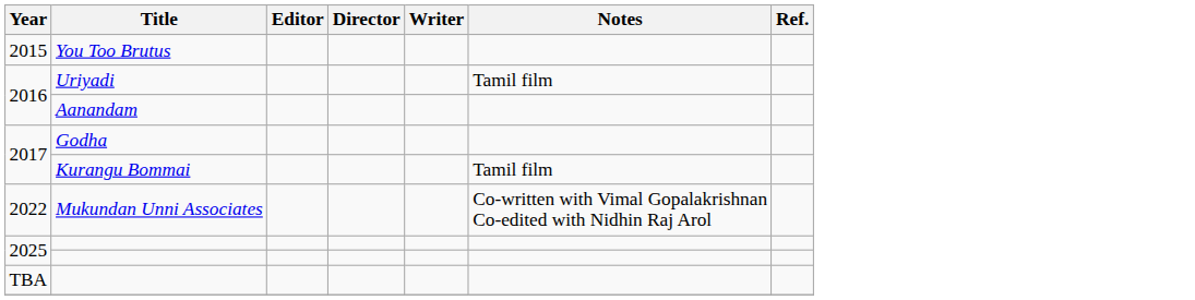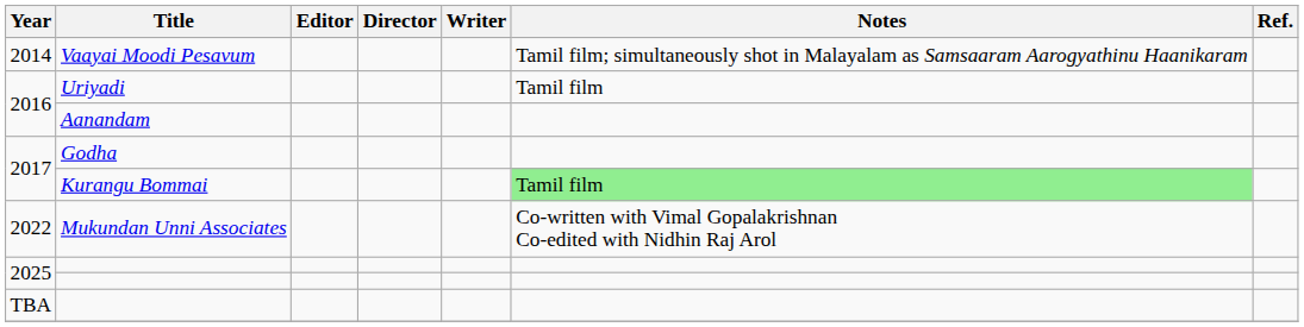+ row: 2014 | Vaayai Moodi Pesavum | Tamil film; simultaneously shot in Malayalam as Samsaaram Aarogyathinu Haanikaram
- row: 2015 | You Too Brutus
Kurangu Bommai | Notes: no background -> lightgreen background
